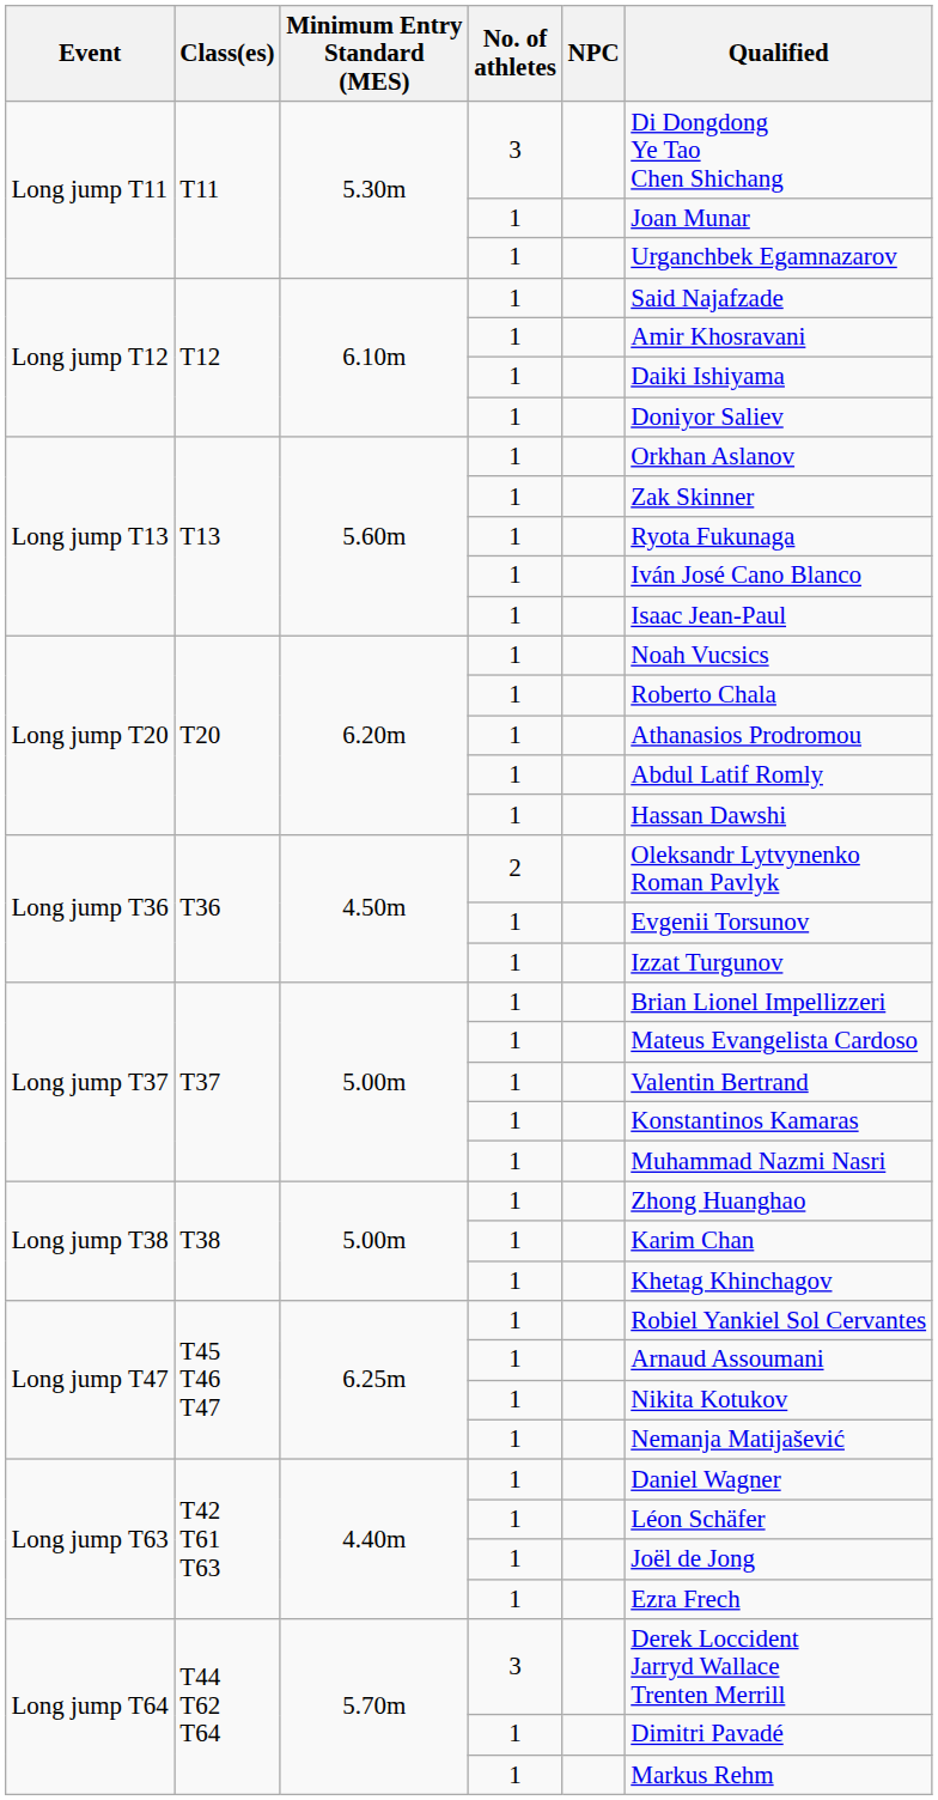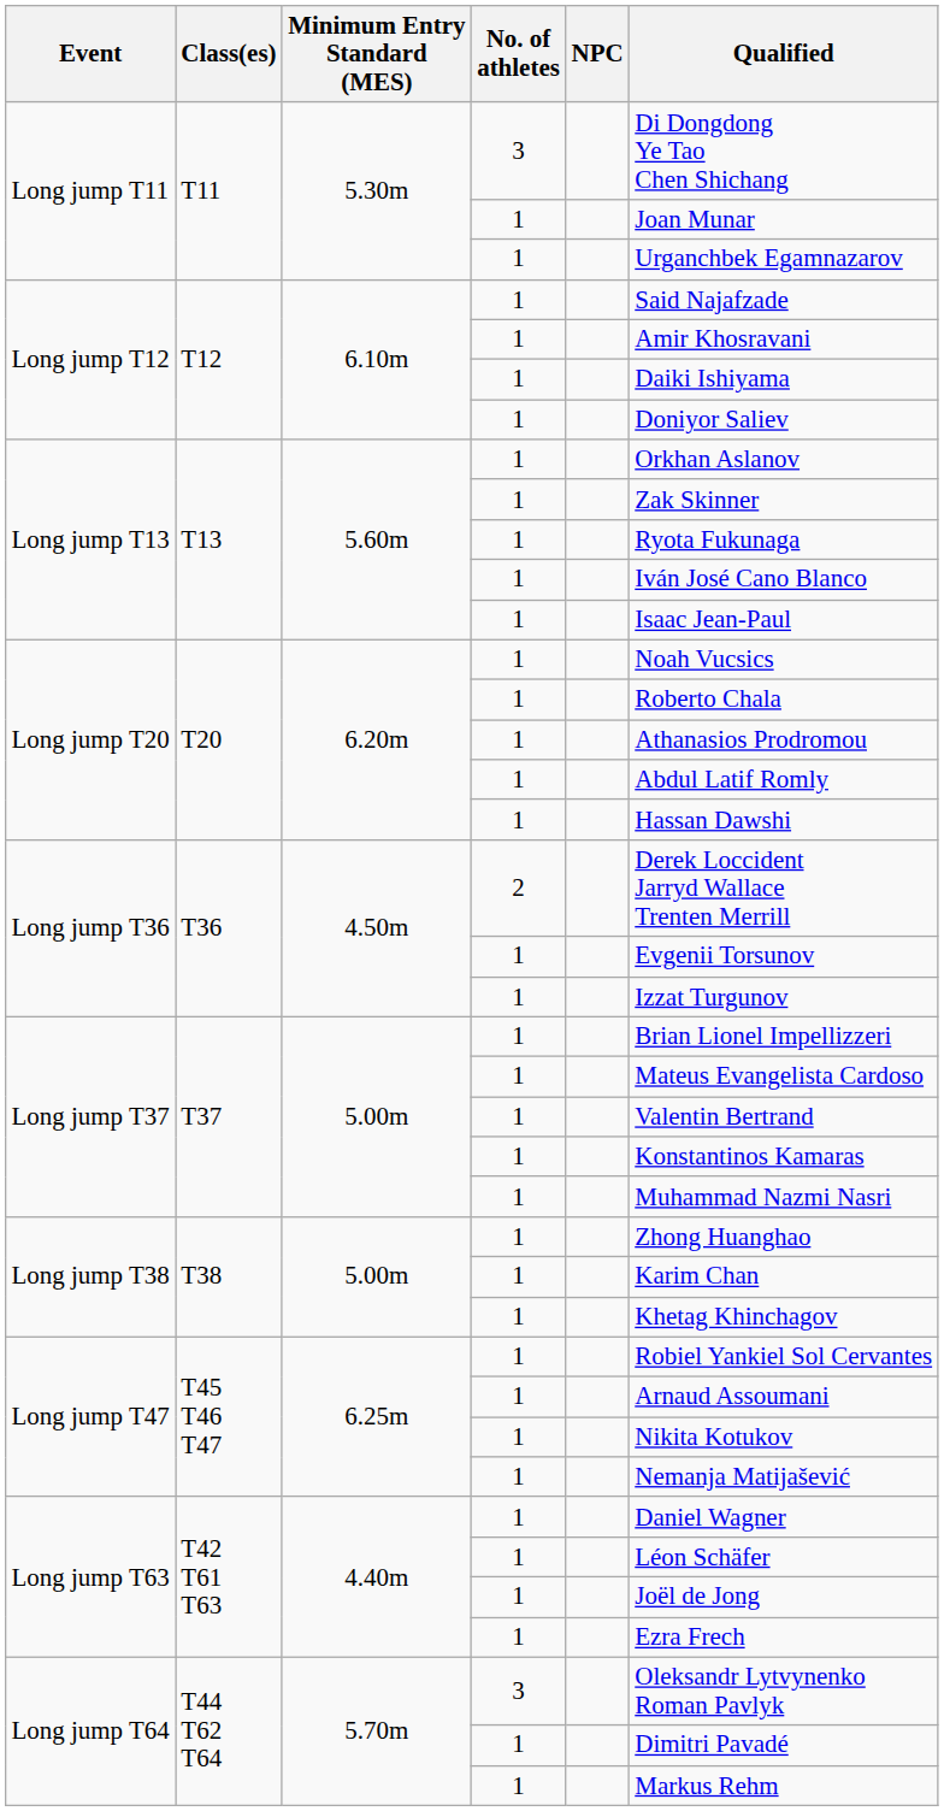Long jump T36 / 2 | Qualified: Oleksandr Lytvynenko Roman Pavlyk -> Derek Loccident Jarryd Wallace Trenten Merrill
Long jump T64 / 3 | Qualified: Derek Loccident Jarryd Wallace Trenten Merrill -> Oleksandr Lytvynenko Roman Pavlyk
